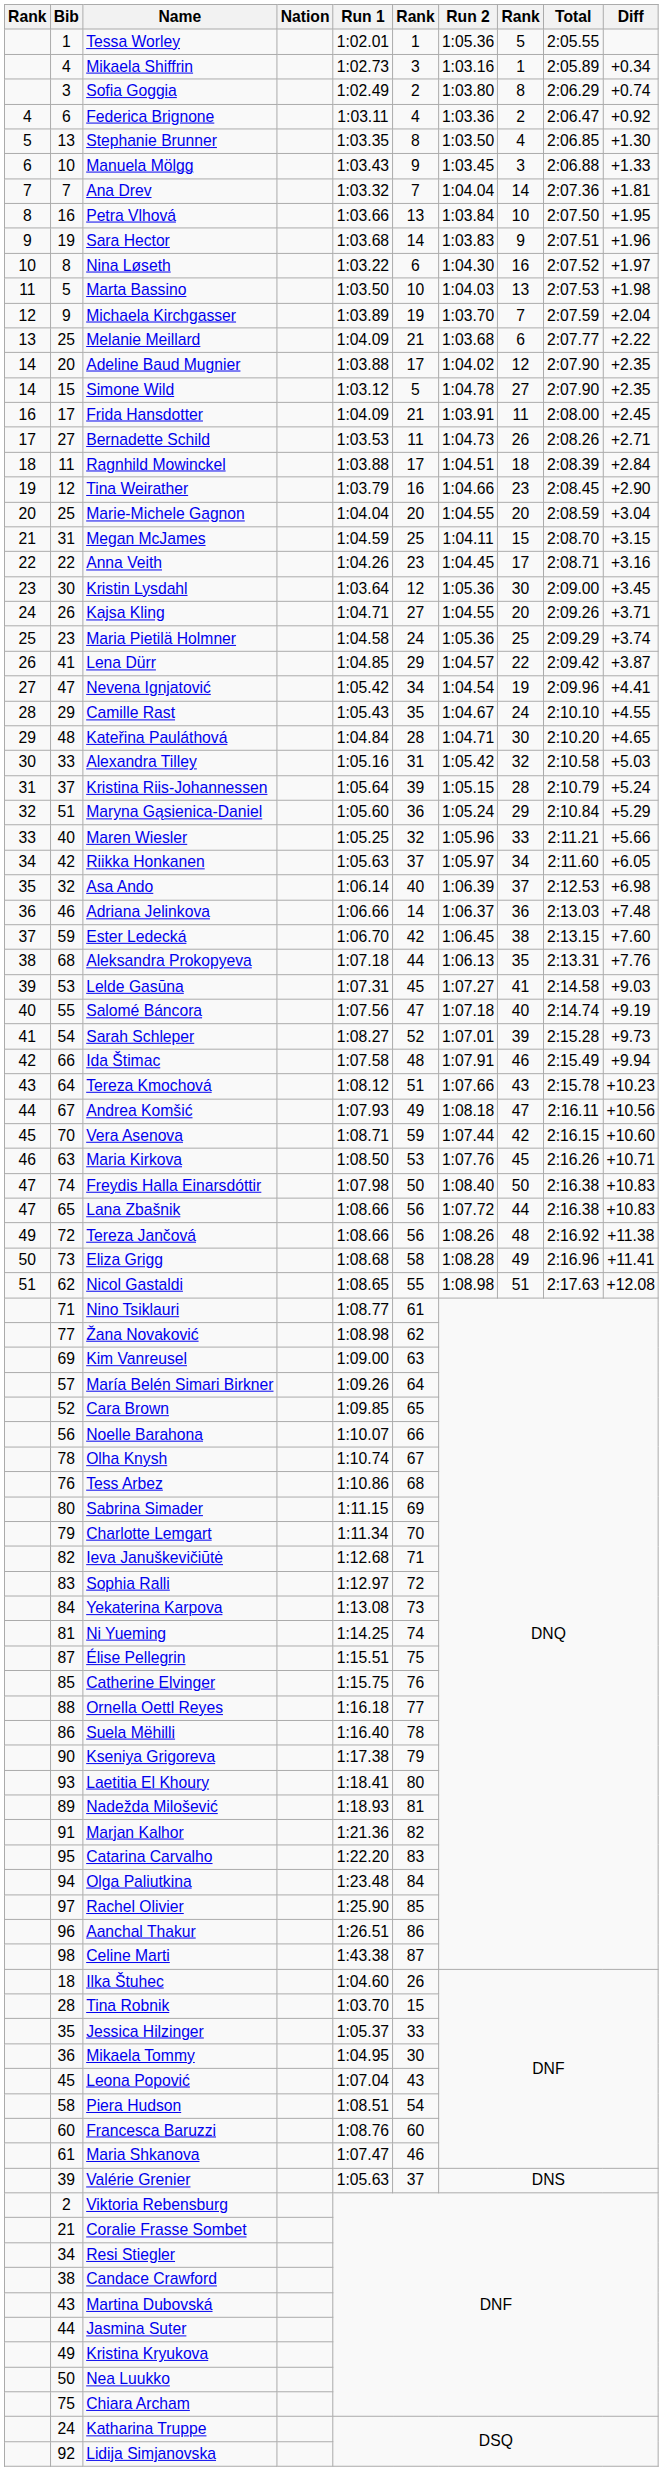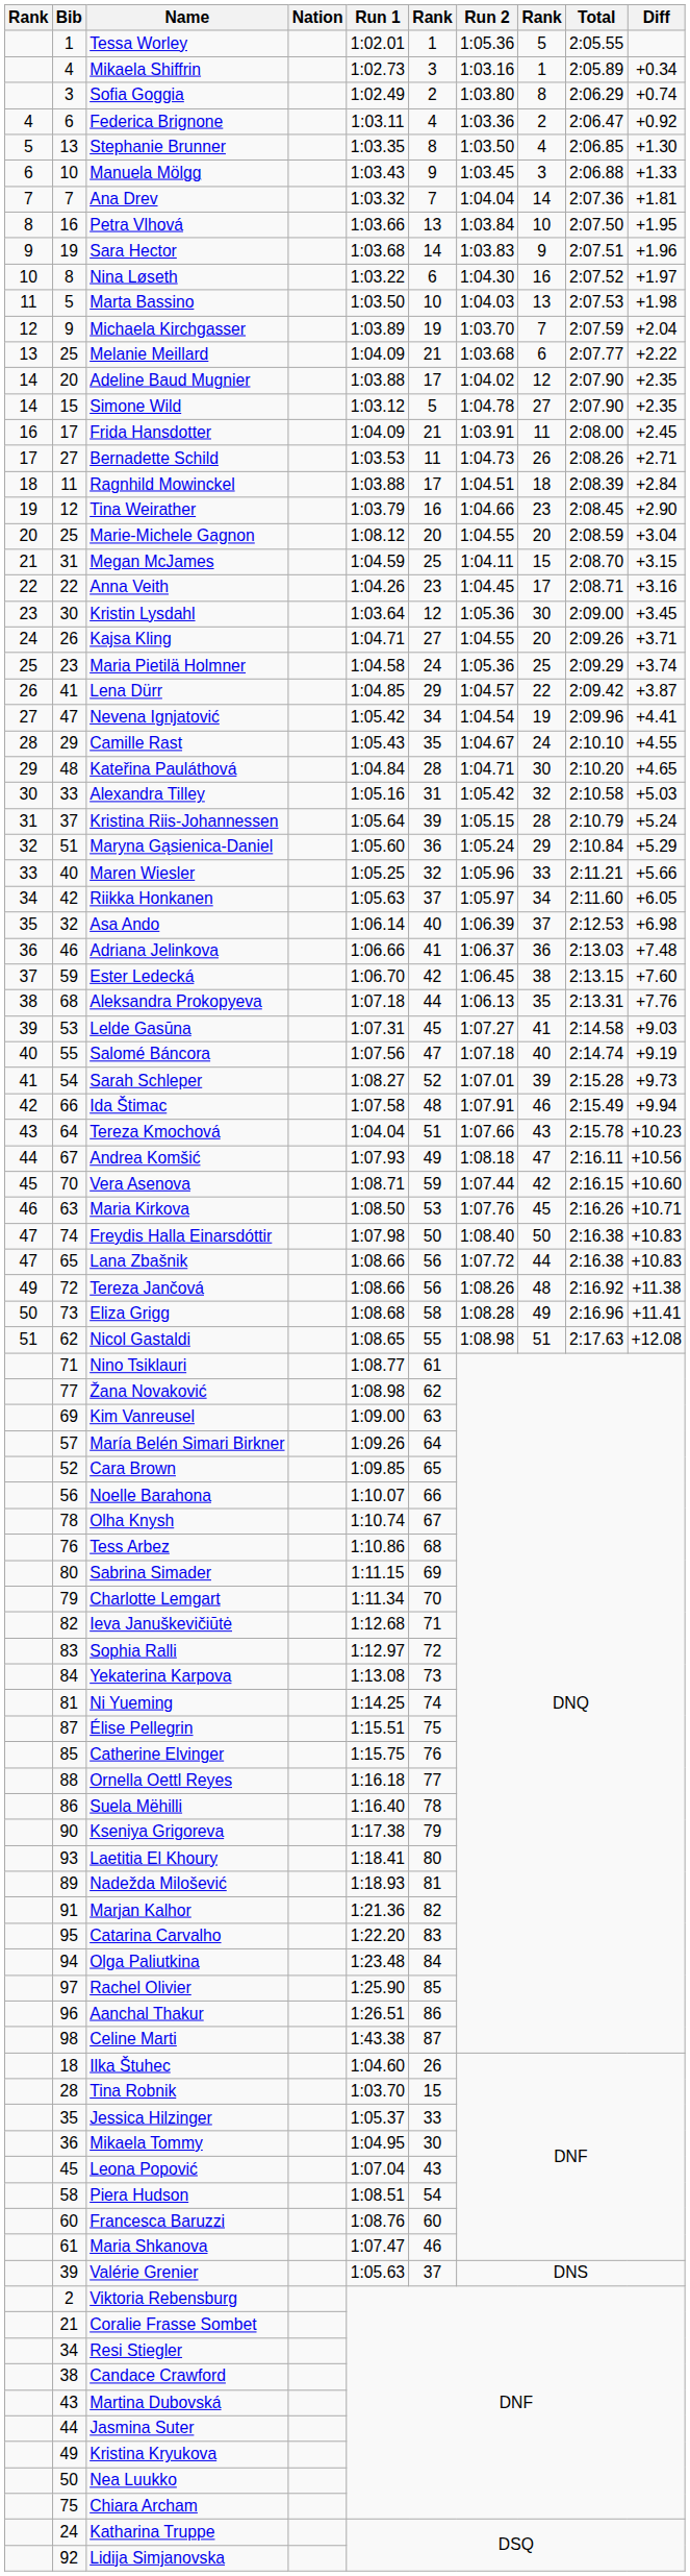Marie-Michele Gagnon | Run 1: 1:04.04 -> 1:08.12
Adriana Jelinkova | column 6: 14 -> 41
Tereza Kmochová | Run 1: 1:08.12 -> 1:04.04
